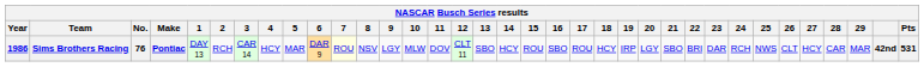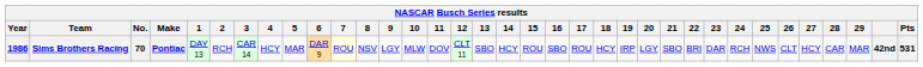Sims Brothers Racing | No.: 76 -> 70
